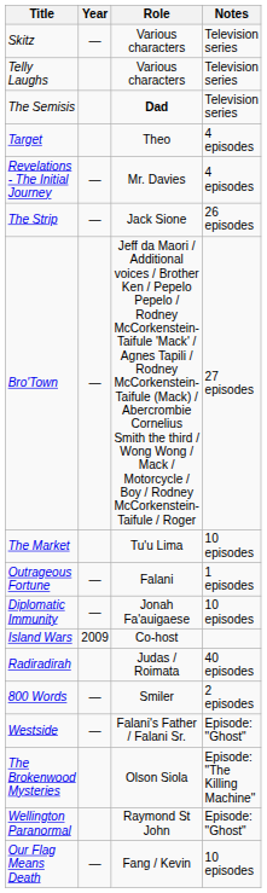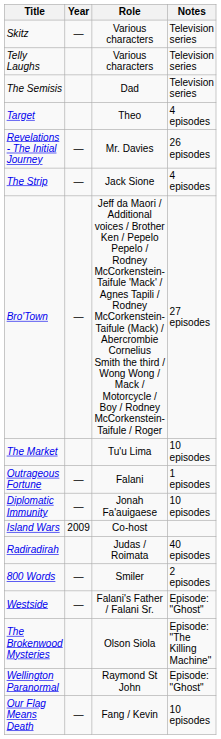The Semisis | Role: bold -> normal
Revelations - The Initial Journey | Notes: 4 episodes -> 26 episodes
The Strip | Notes: 26 episodes -> 4 episodes
